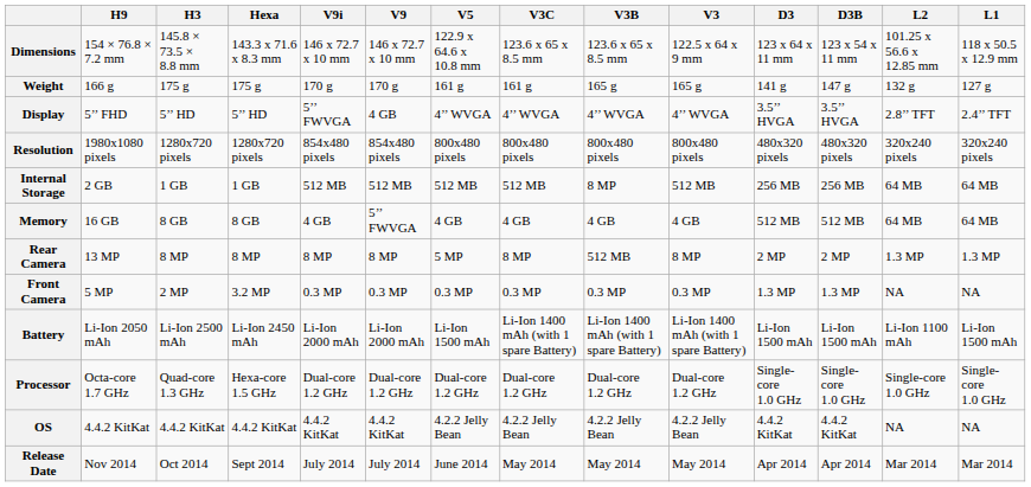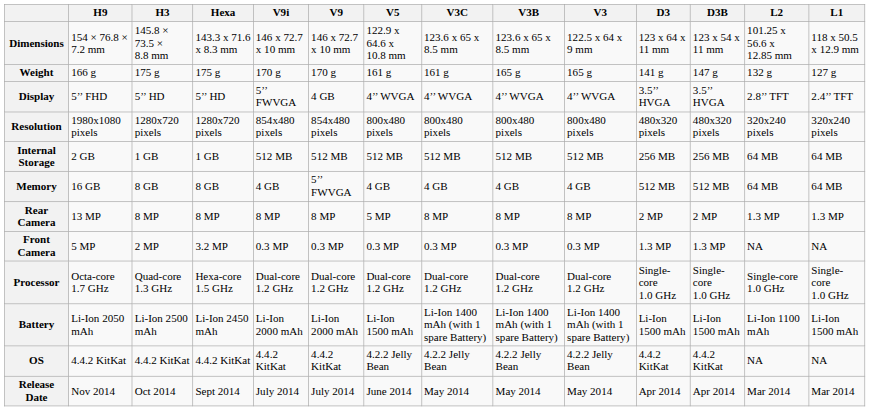Internal Storage | V3B: 8 MP -> 512 MB
Rear Camera | V3B: 512 MB -> 8 MP
rows swapped: Battery <-> Processor
